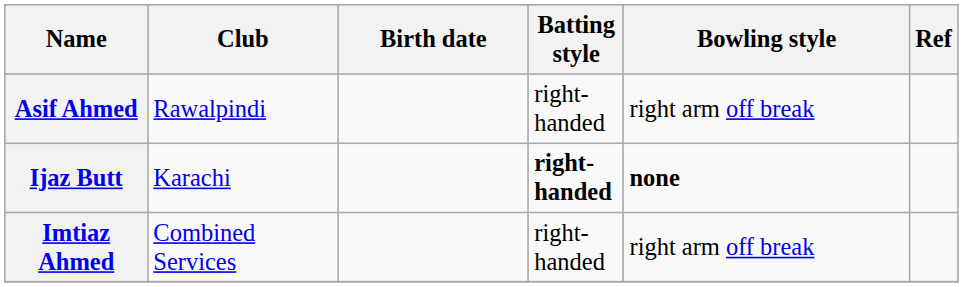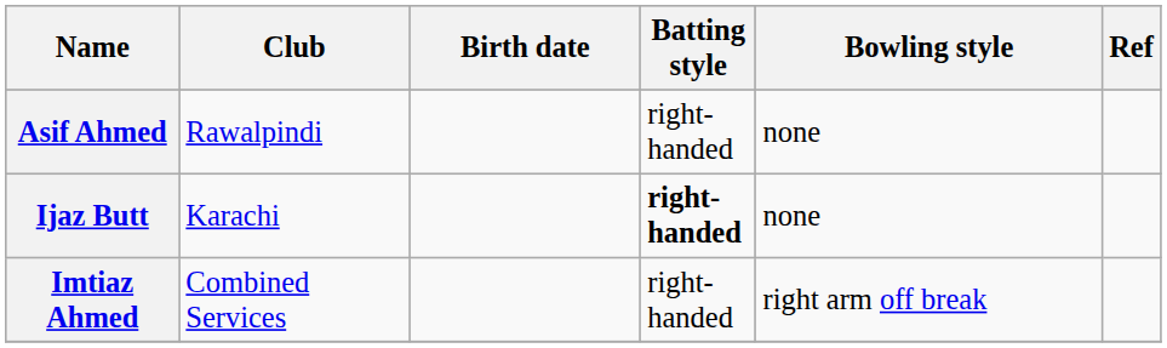Asif Ahmed | Bowling style: right arm off break -> none
Ijaz Butt | Bowling style: bold -> normal
